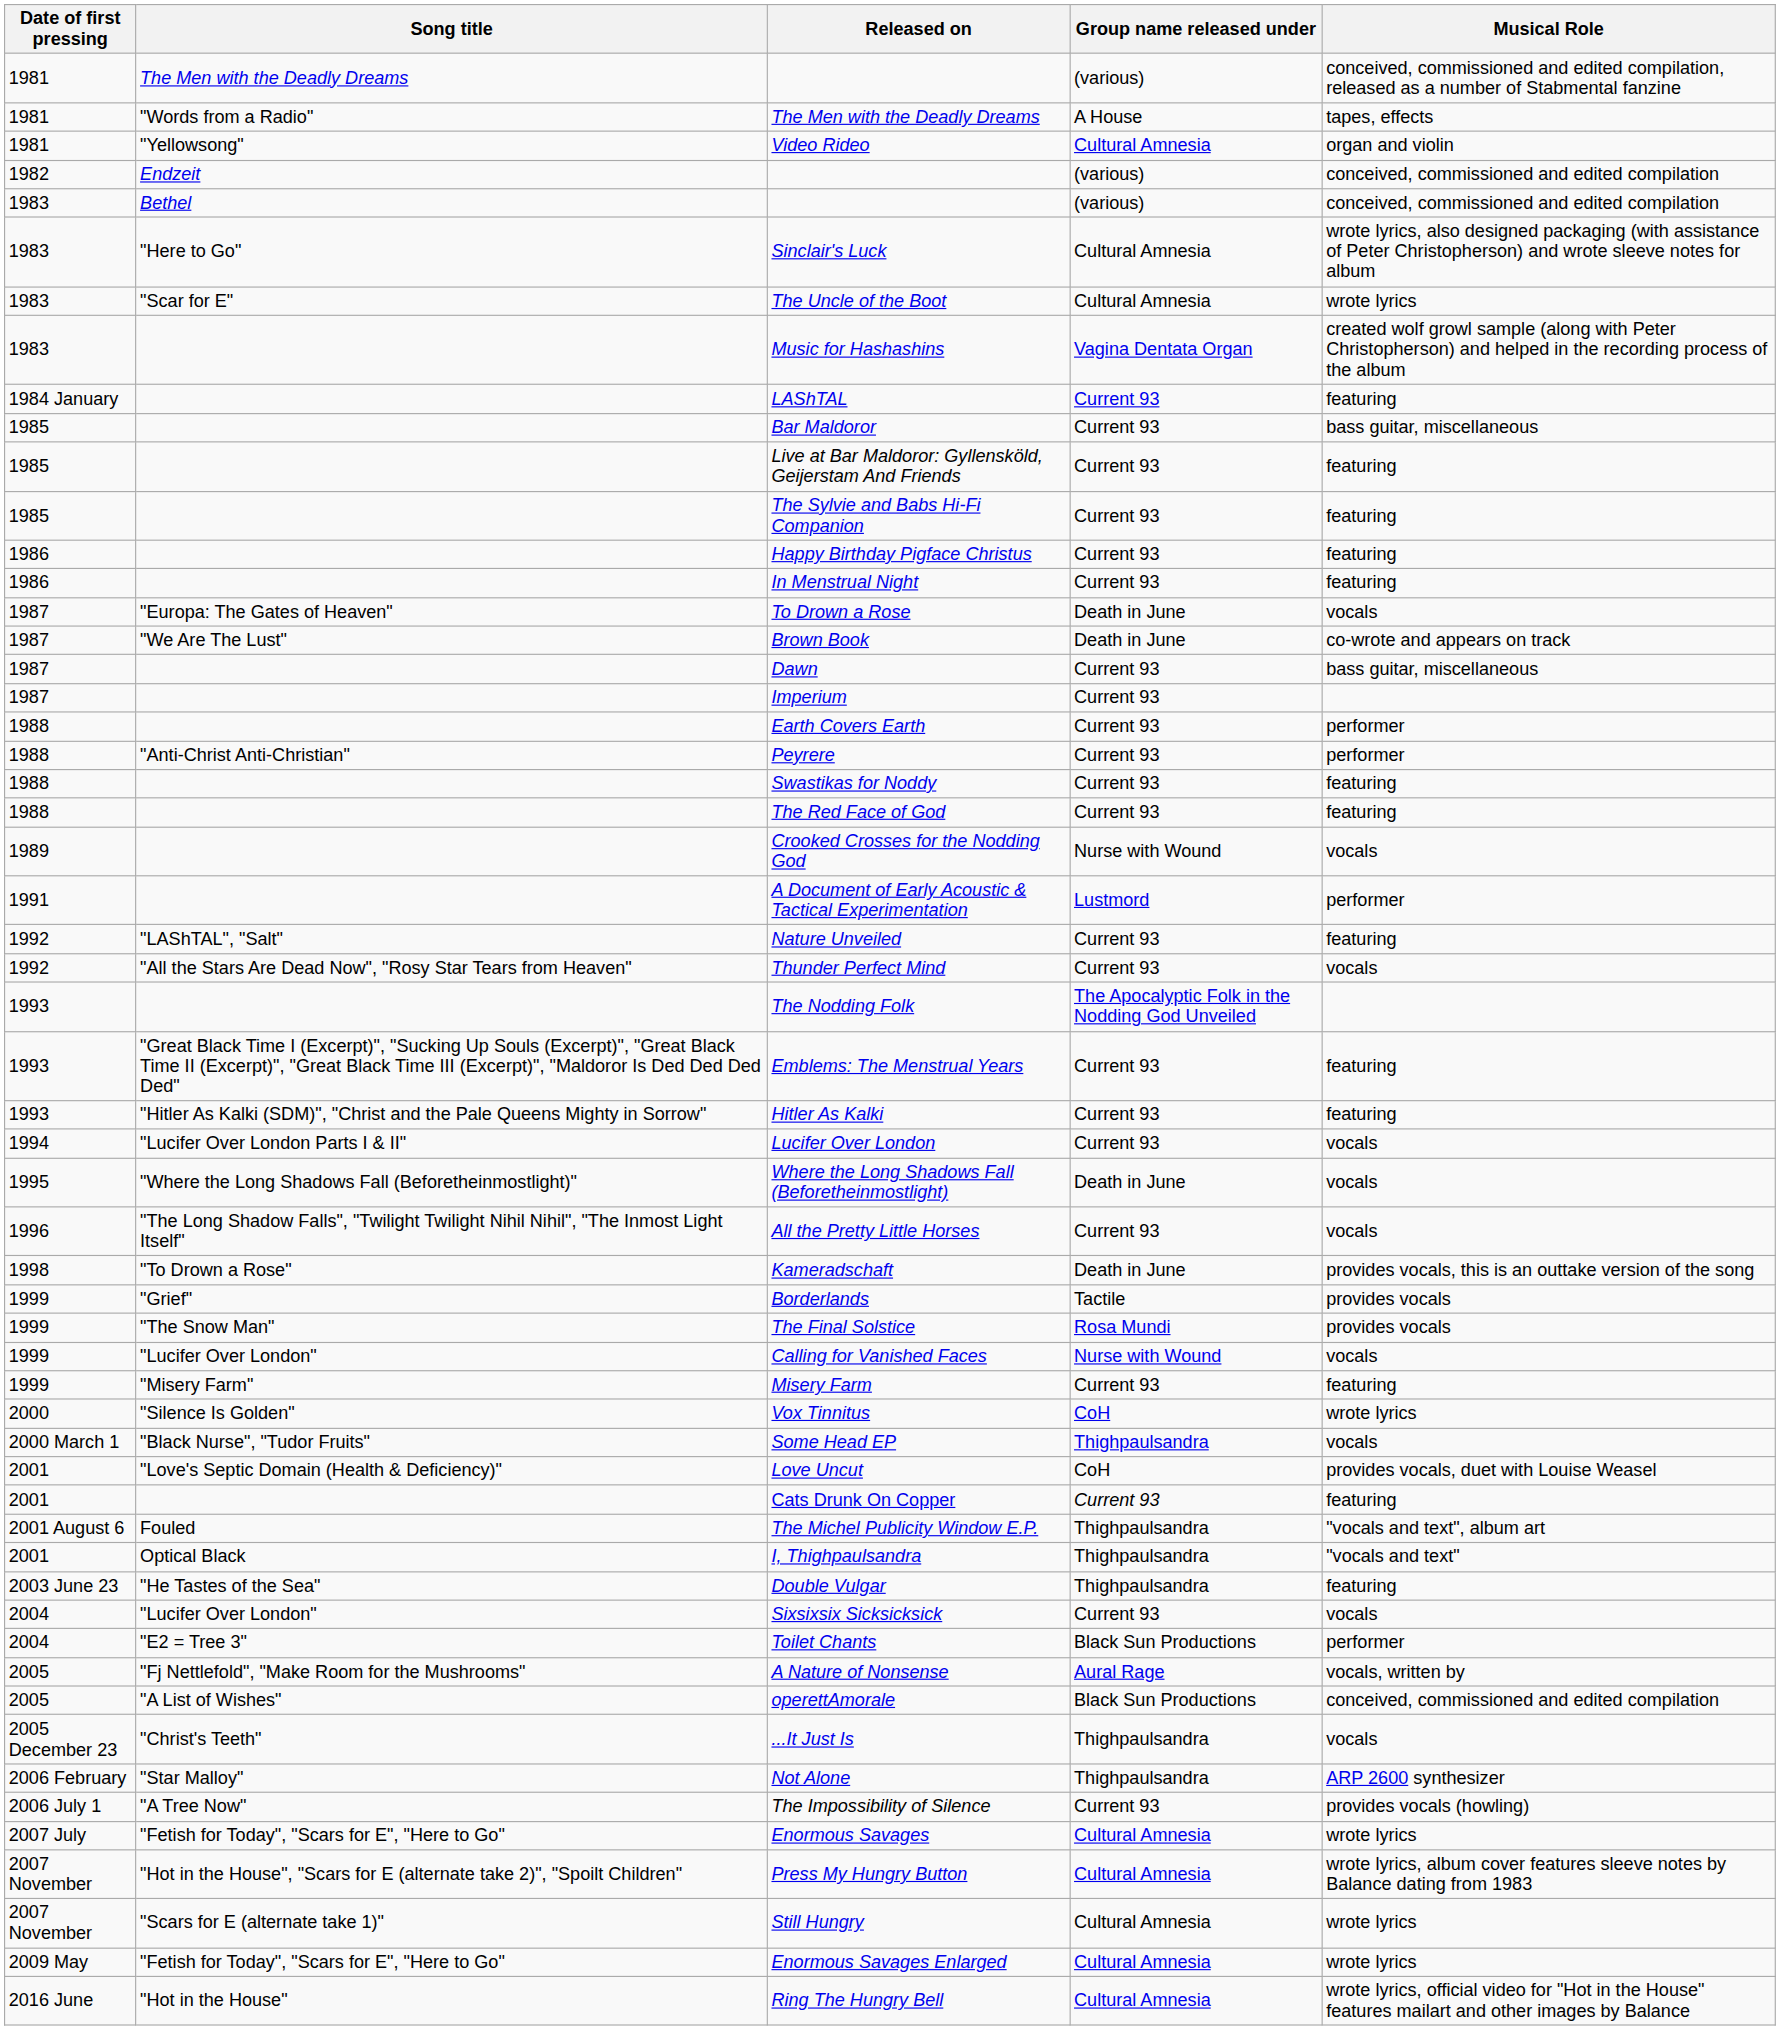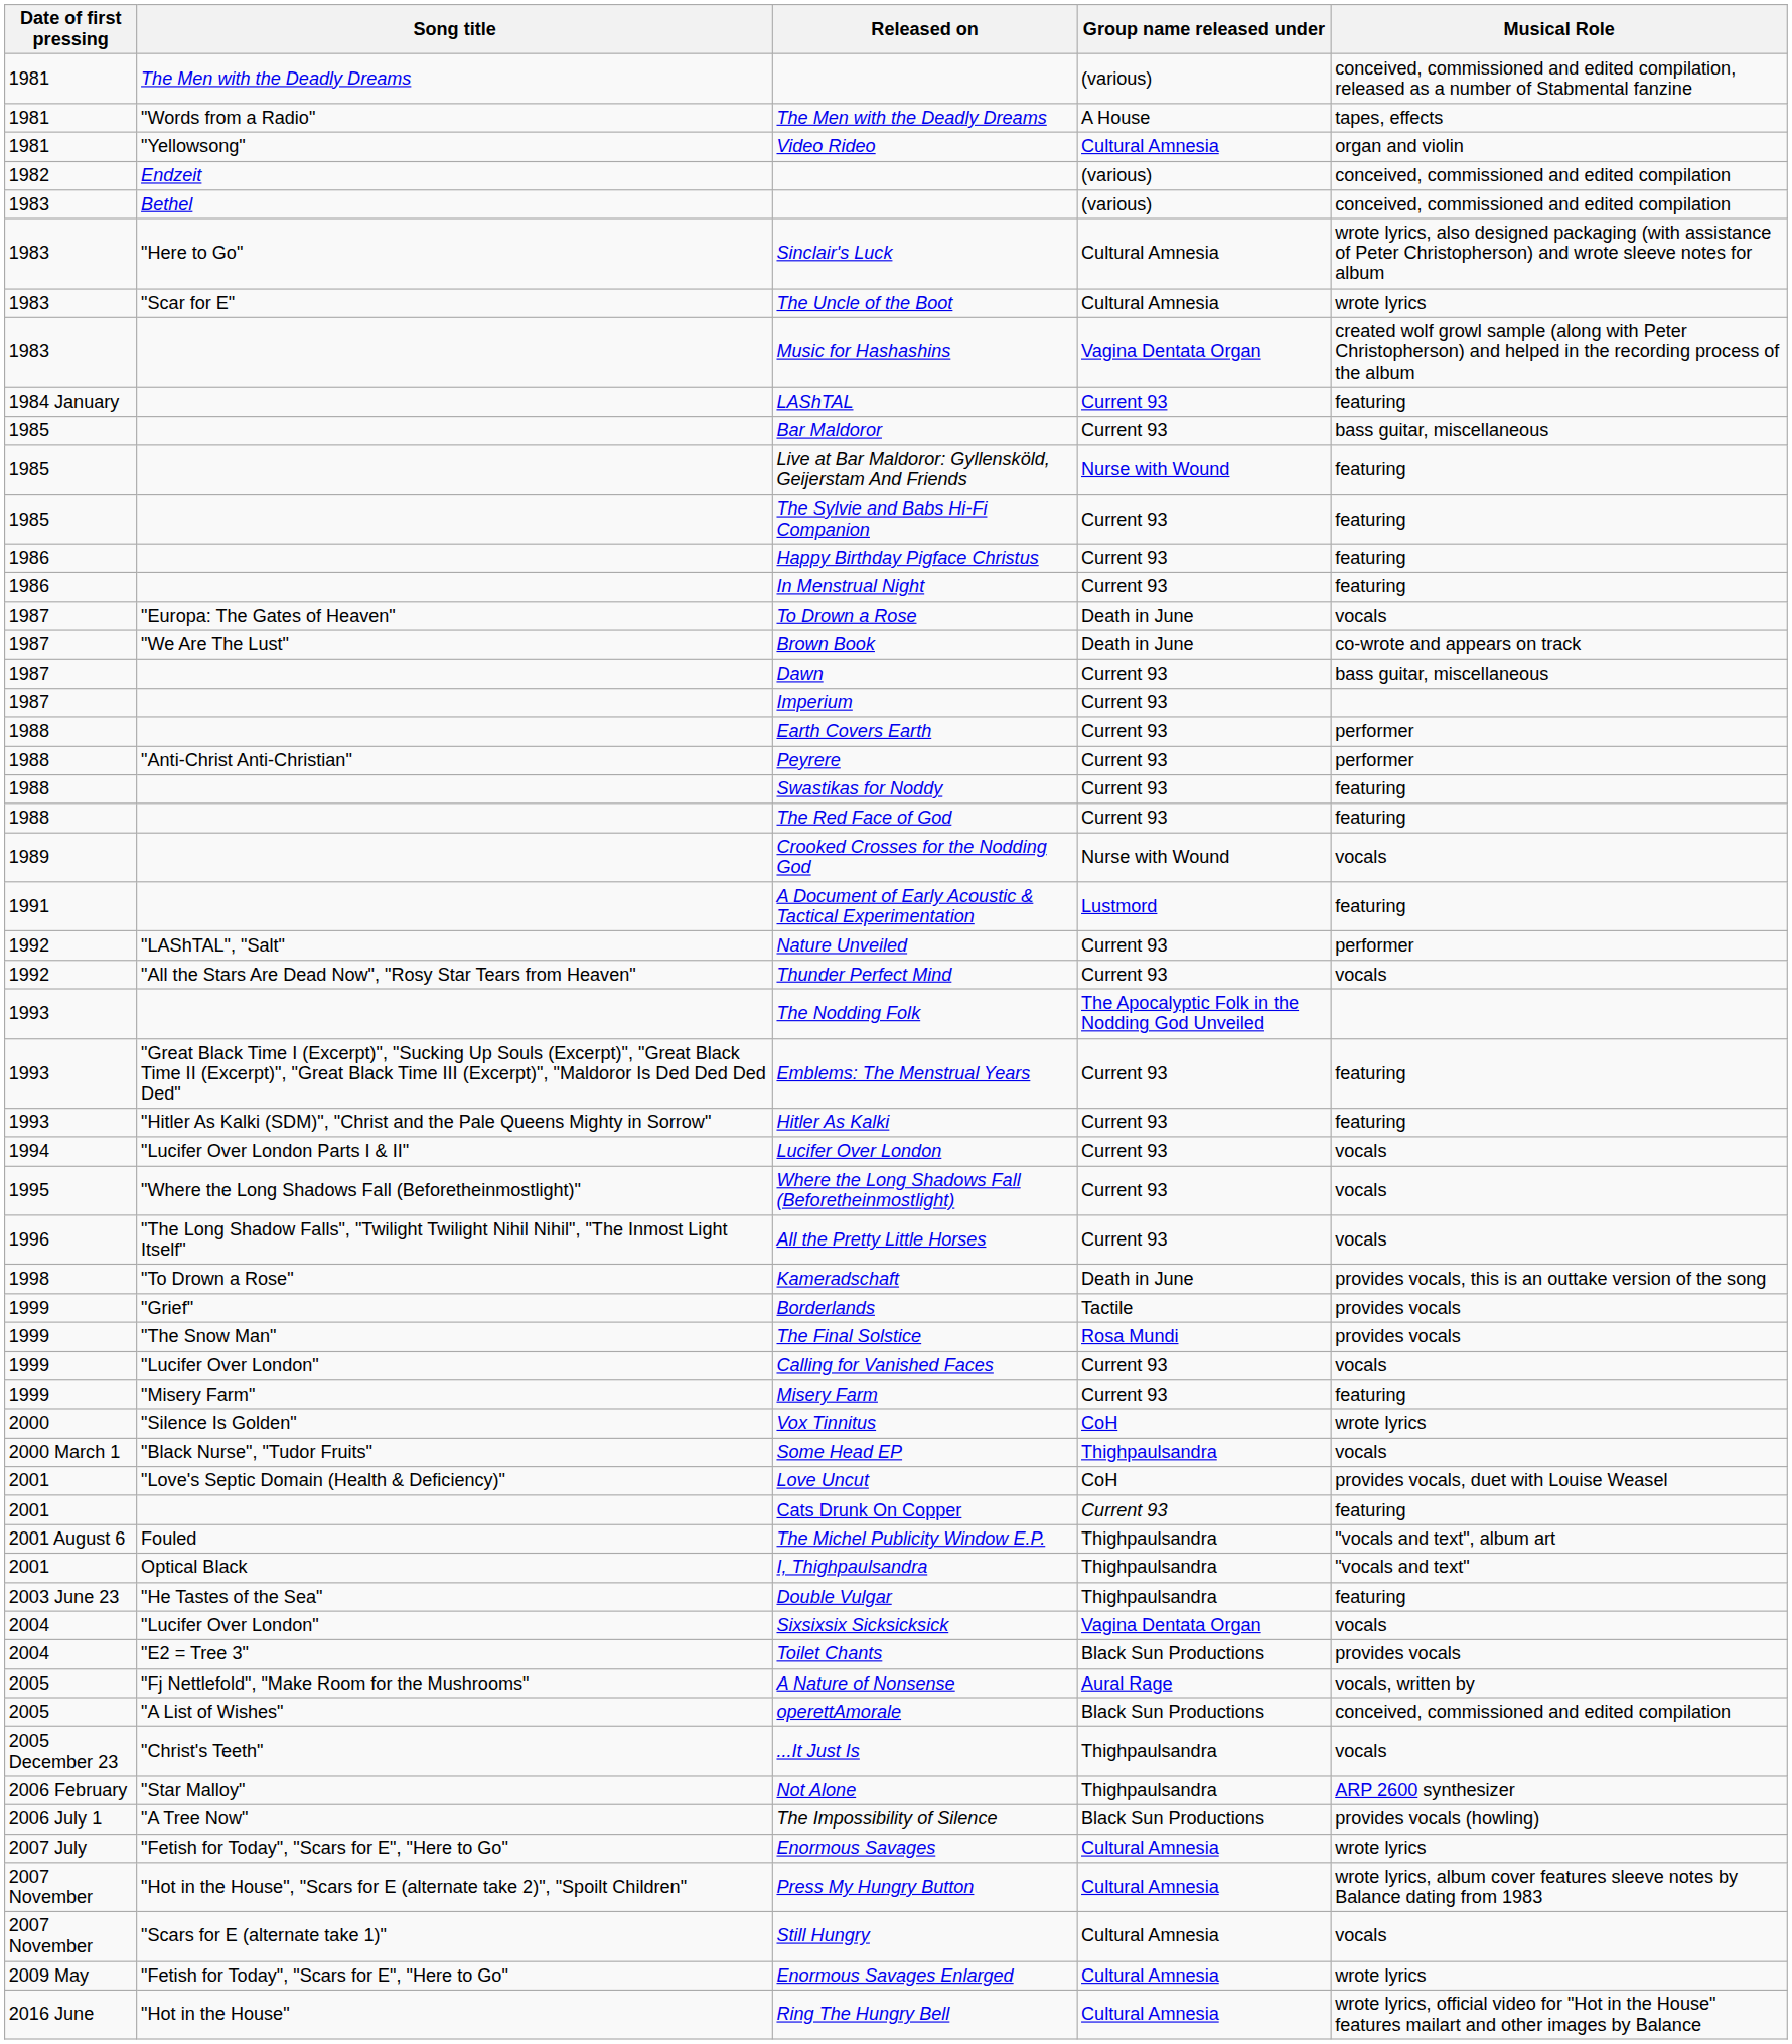Live at Bar Maldoror: Gyllensköld, Geijerstam And Friends | Group name released under: Current 93 -> Nurse with Wound
A Document of Early Acoustic & Tactical Experimentation | Musical Role: performer -> featuring
Nature Unveiled | Musical Role: featuring -> performer
Where the Long Shadows Fall (Beforetheinmostlight) | Group name released under: Death in June -> Current 93
Calling for Vanished Faces | Group name released under: Nurse with Wound -> Current 93
Sixsixsix Sicksicksick | Group name released under: Current 93 -> Vagina Dentata Organ
Toilet Chants | Musical Role: performer -> provides vocals
The Impossibility of Silence | Group name released under: Current 93 -> Black Sun Productions
Still Hungry | Musical Role: wrote lyrics -> vocals
